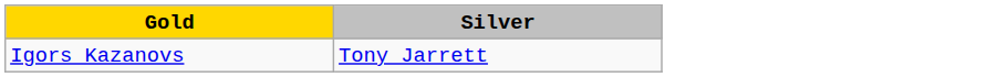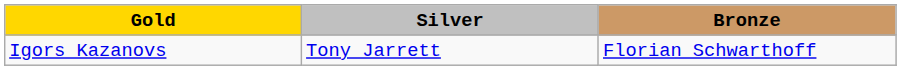+ column: Bronze | Florian Schwarthoff
